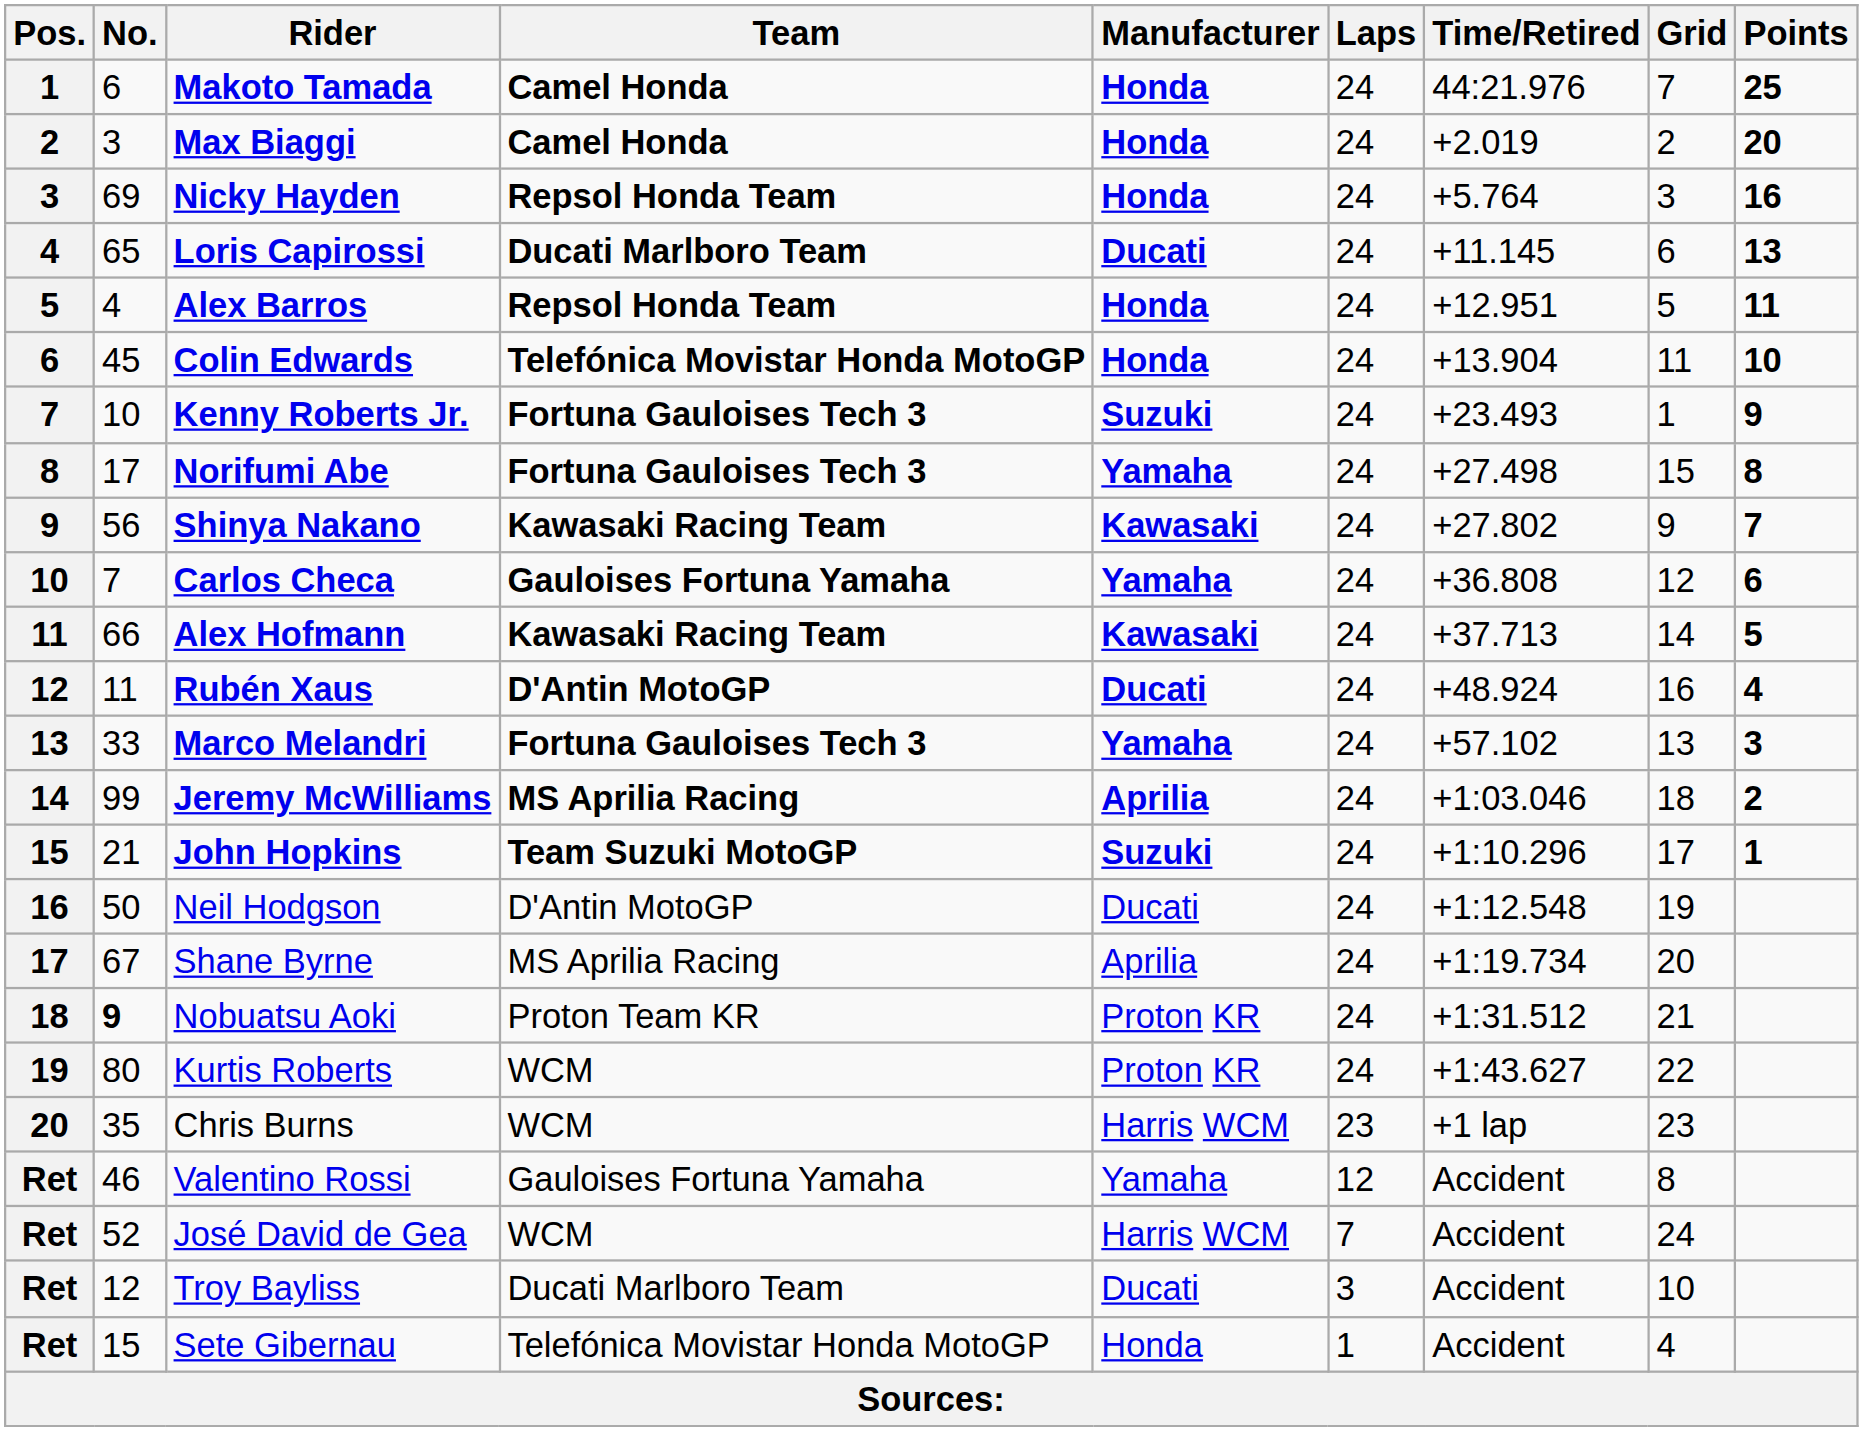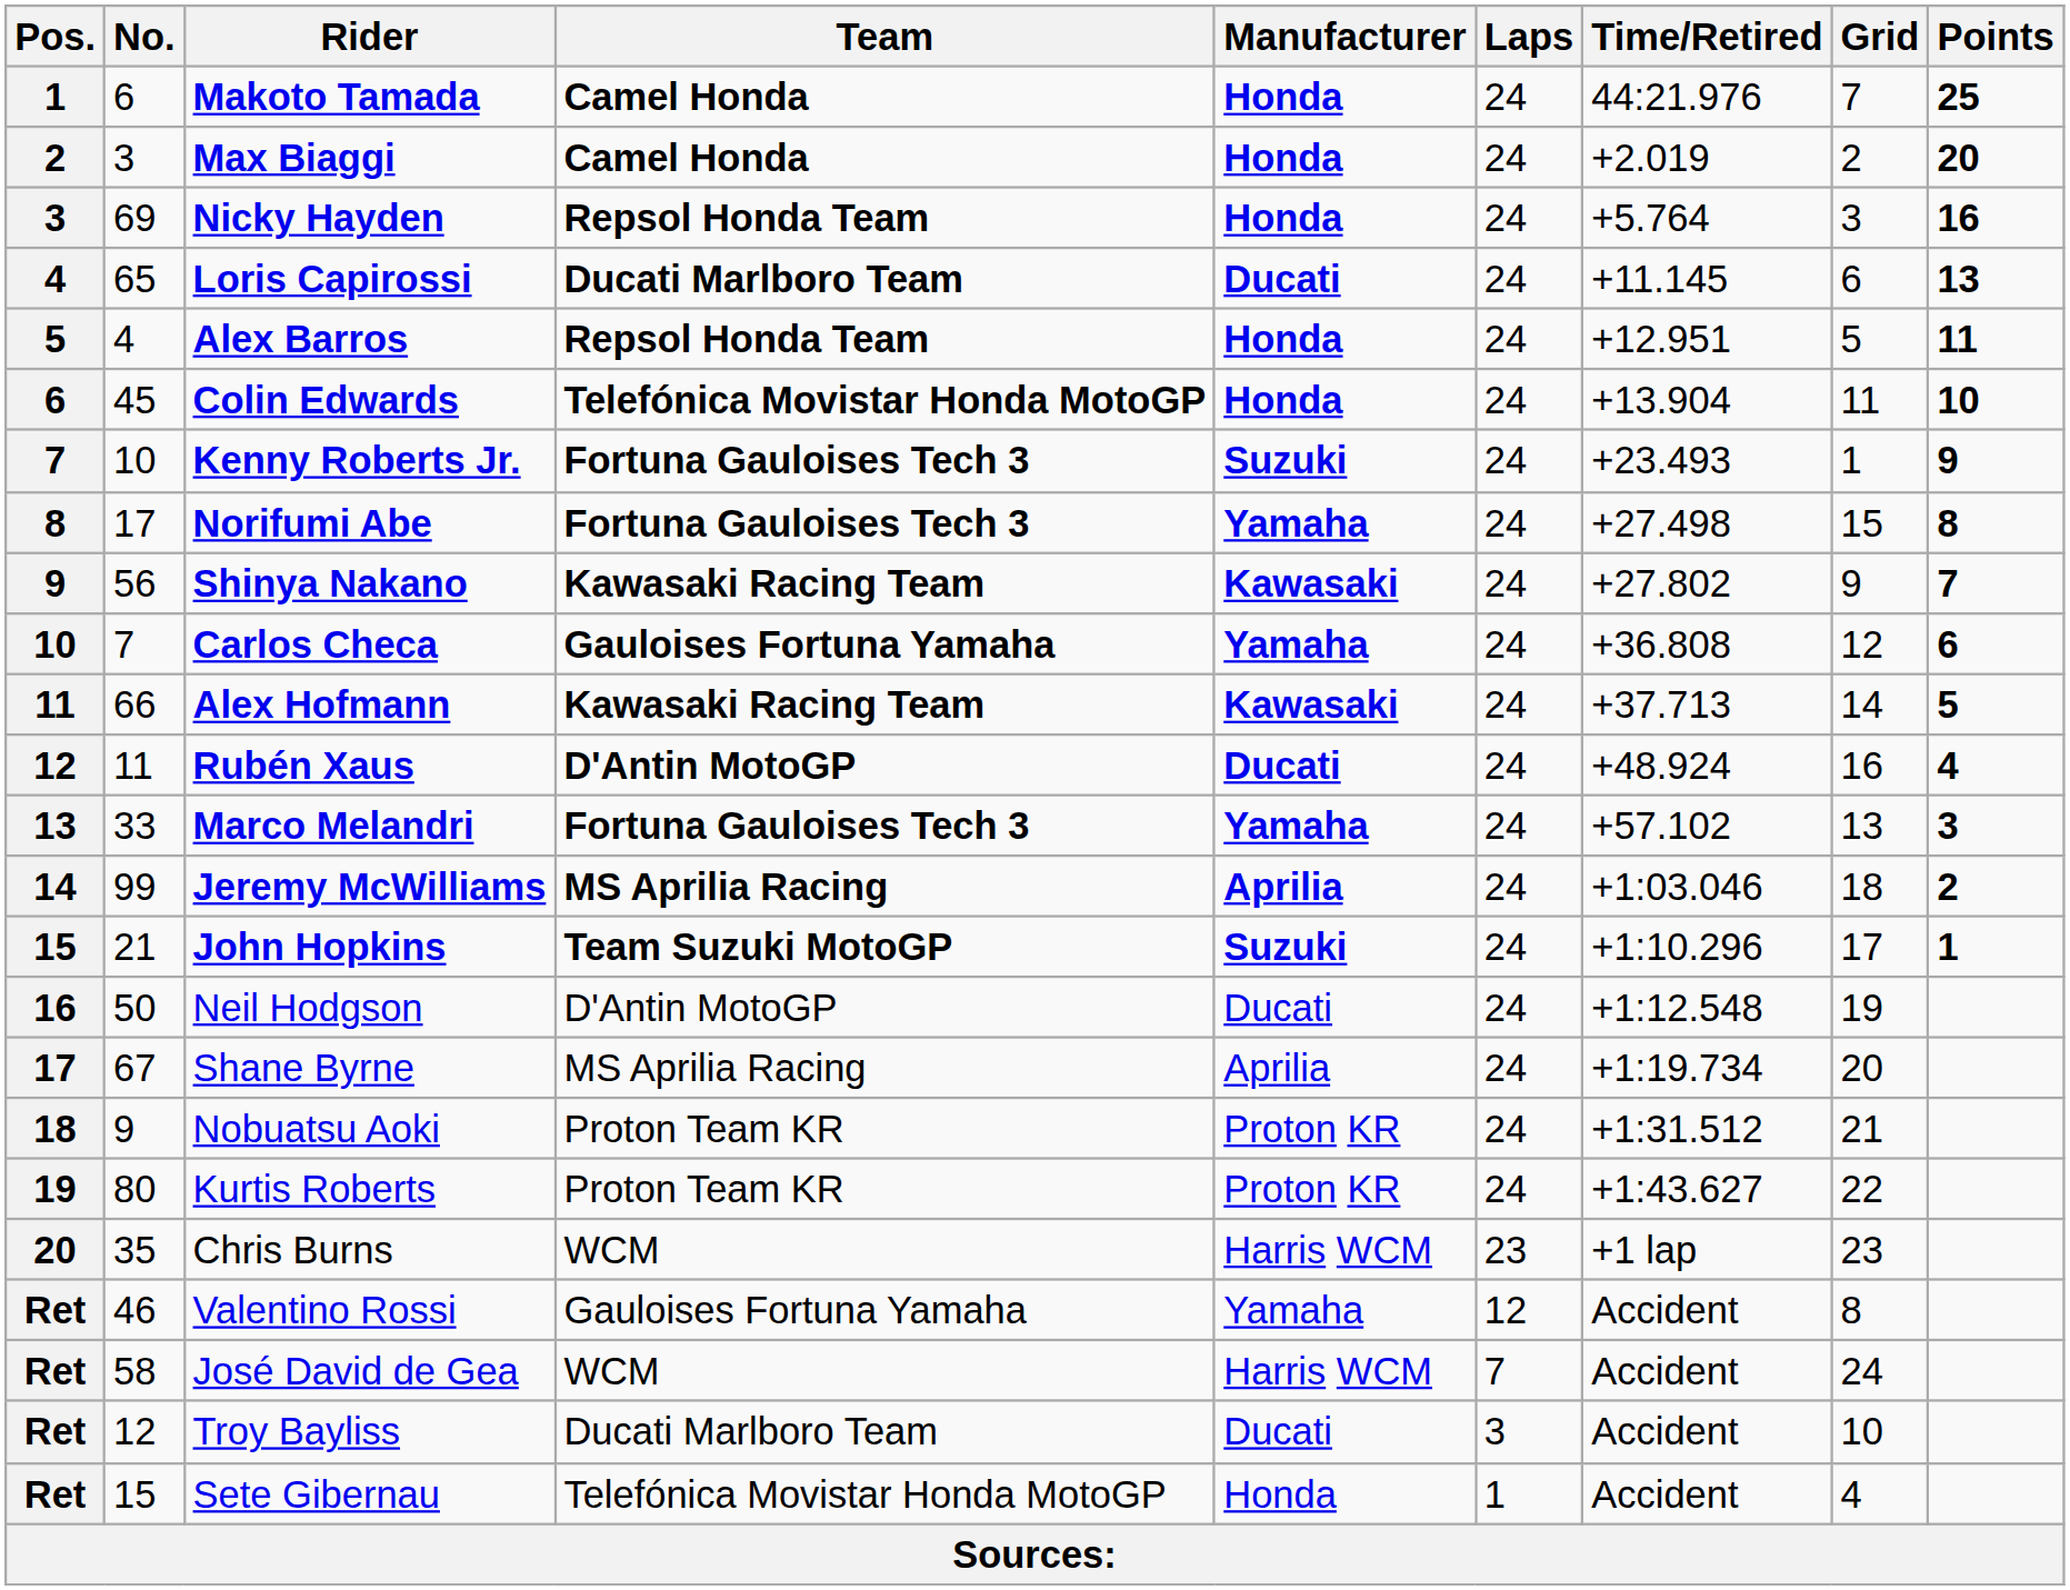Nobuatsu Aoki | No.: bold -> normal
Kurtis Roberts | Team: WCM -> Proton Team KR
José David de Gea | No.: 52 -> 58
